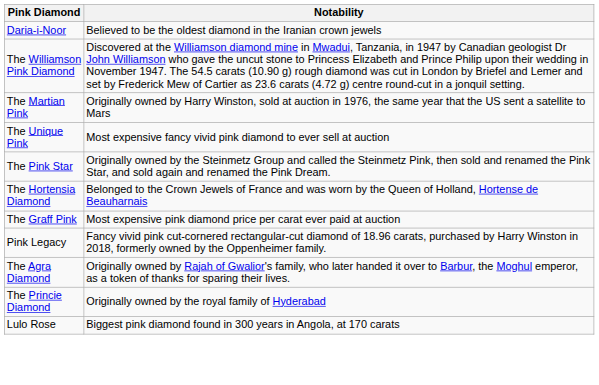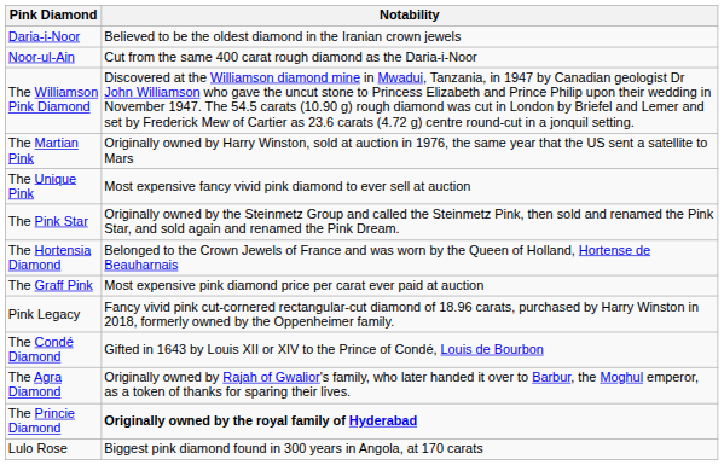+ row: Noor-ul-Ain | Cut from the same 400 carat rough diamond as the Daria-i-Noor
+ row: The Condé Diamond | Gifted in 1643 by Louis XII or XIV to the Prince of Condé, Louis de Bourbon
The Princie Diamond | Notability: normal -> bold
